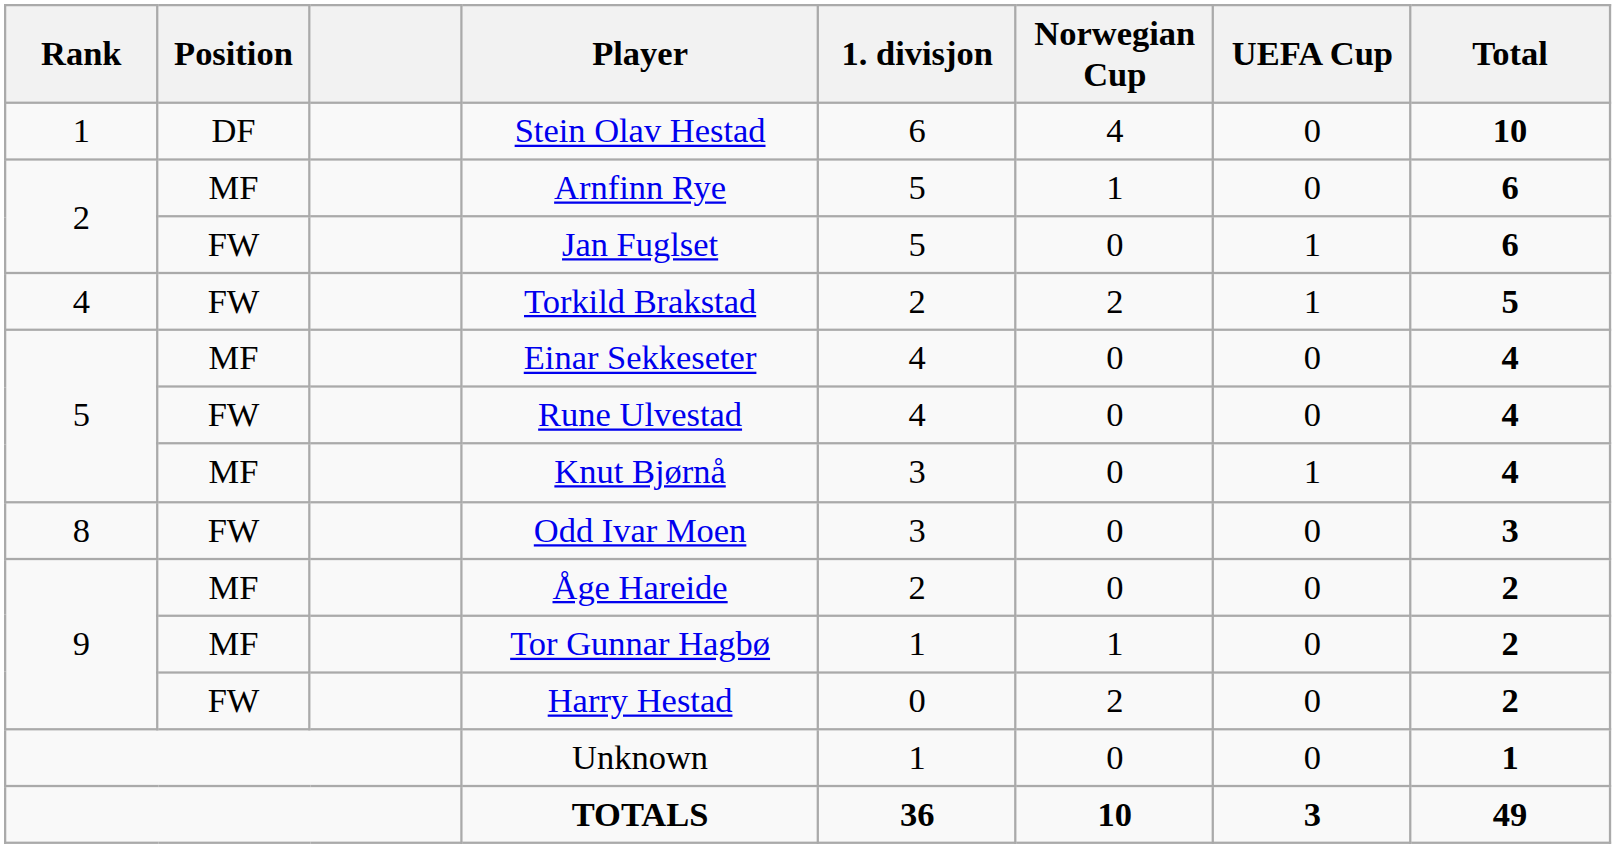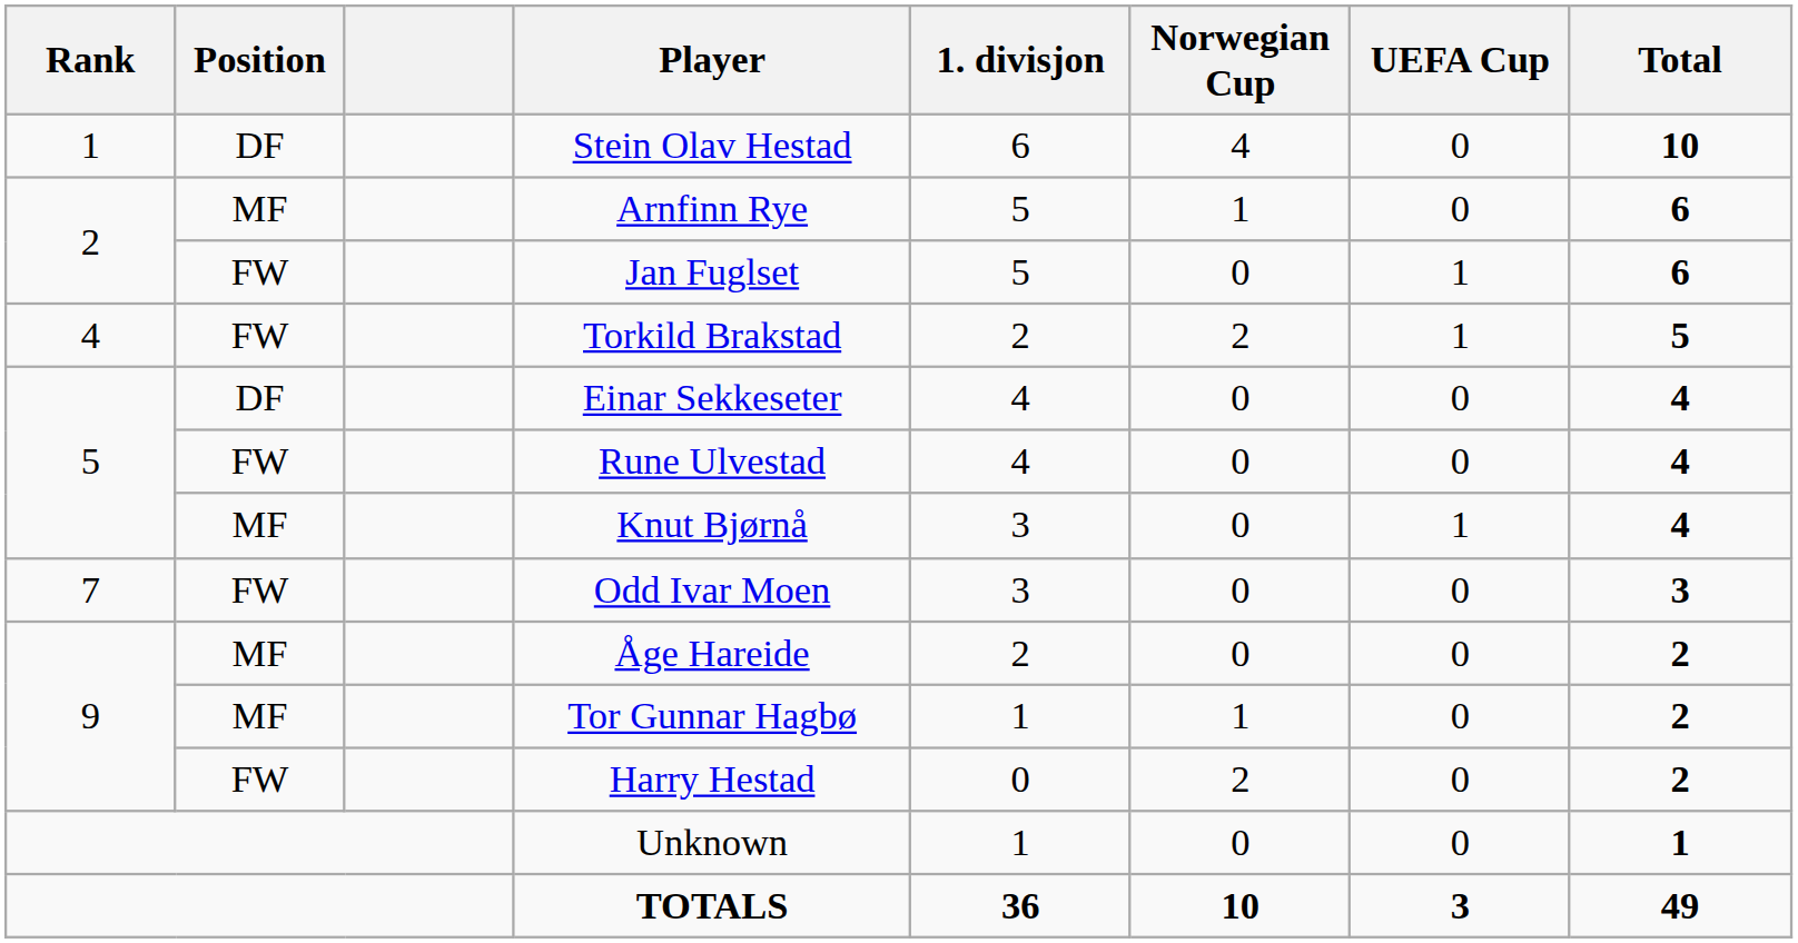Einar Sekkeseter | Position: MF -> DF
Odd Ivar Moen | Rank: 8 -> 7
